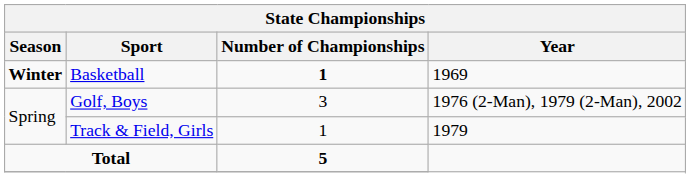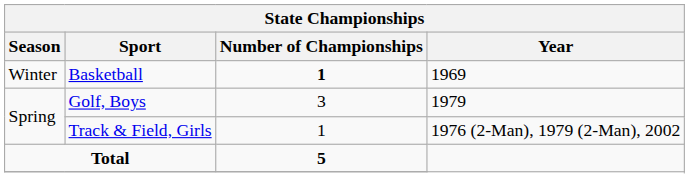Basketball | Season: bold -> normal
Golf, Boys | Year: 1976 (2-Man), 1979 (2-Man), 2002 -> 1979
Track & Field, Girls | Year: 1979 -> 1976 (2-Man), 1979 (2-Man), 2002
